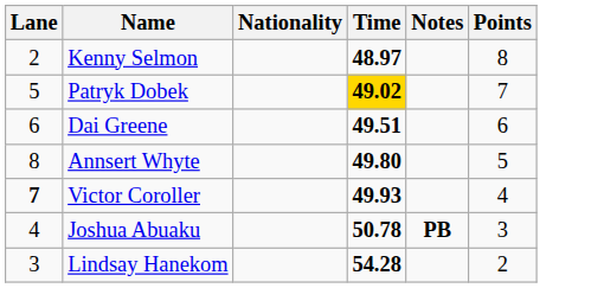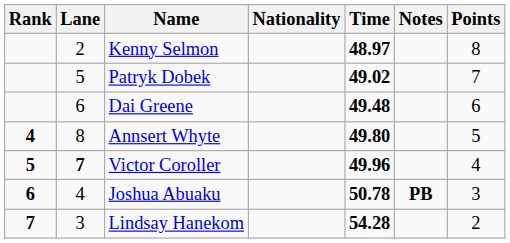+ column: Rank | 4 | 5 | 6 | 7
Patryk Dobek | Time: gold background -> no background
Dai Greene | Time: 49.51 -> 49.48
Victor Coroller | Time: 49.93 -> 49.96
